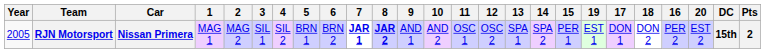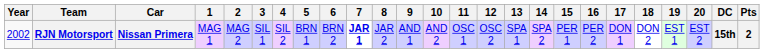columns swapped: 16 <-> 19
RJN Motorsport | Year: 2005 -> 2002
RJN Motorsport | 8: bold -> normal
